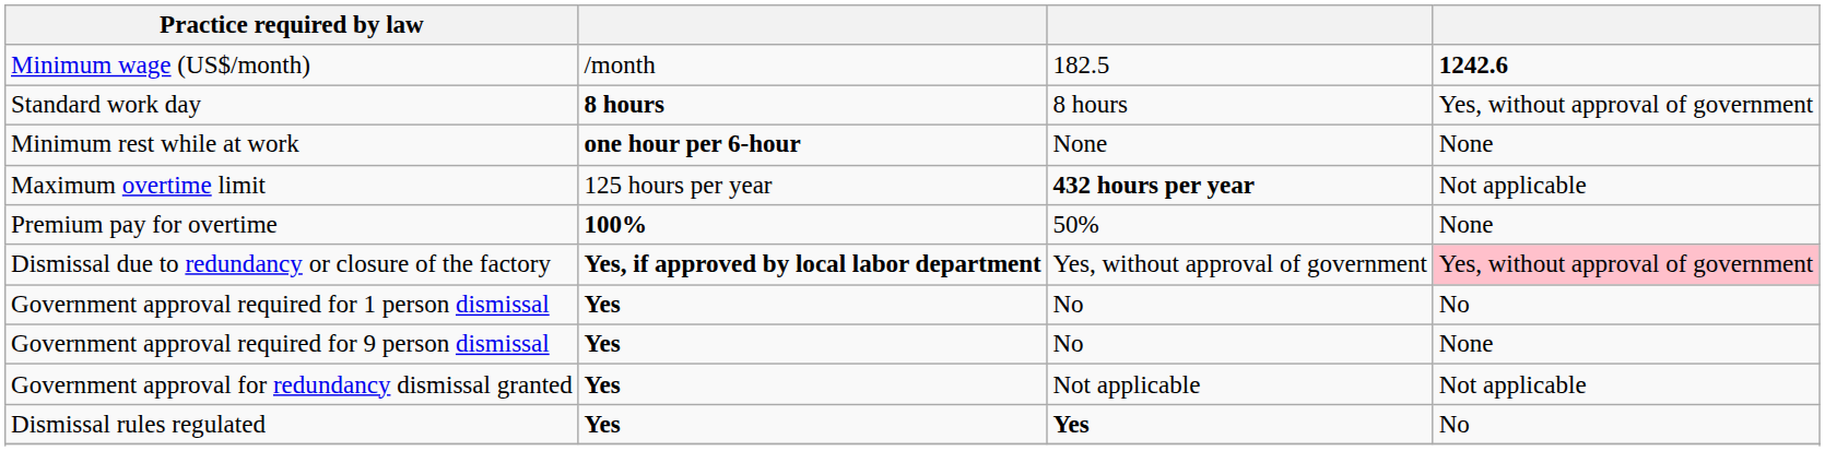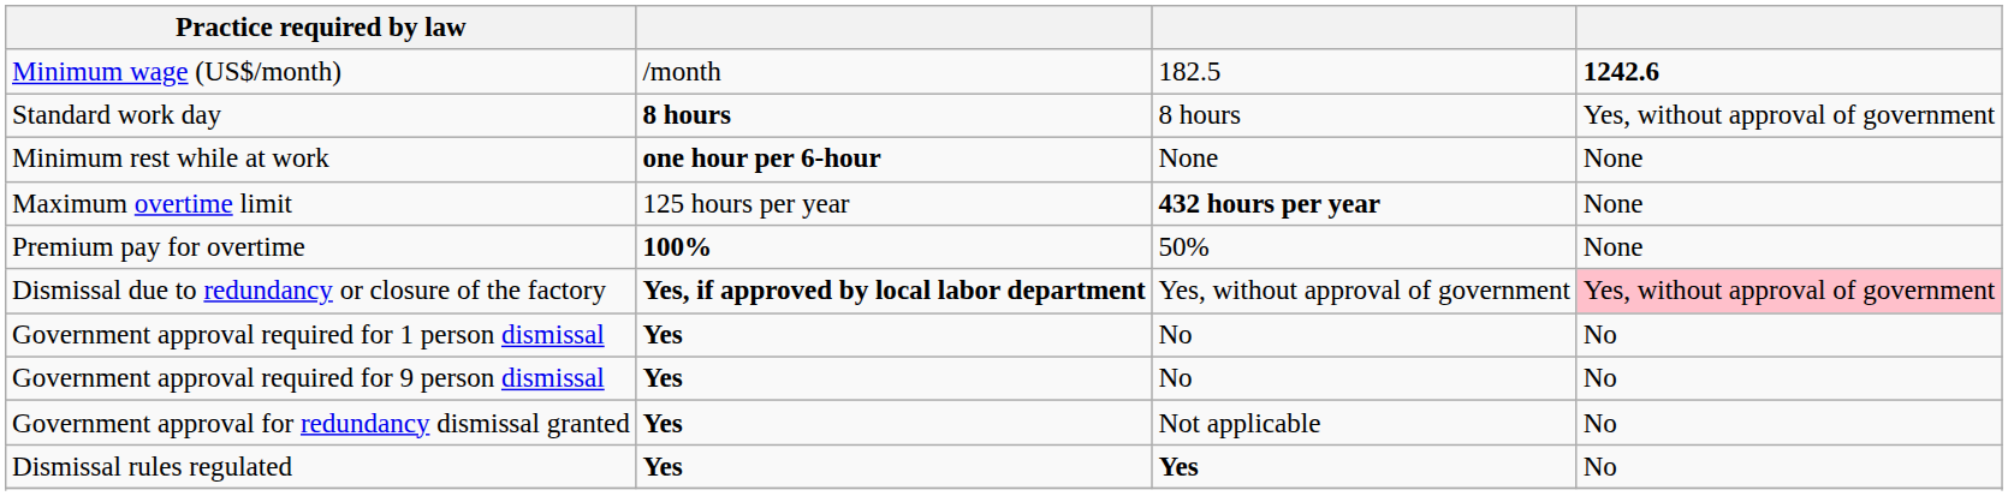Maximum overtime limit | column 4: Not applicable -> None
Government approval required for 9 person dismissal | column 4: None -> No
Government approval for redundancy dismissal granted | column 4: Not applicable -> No
